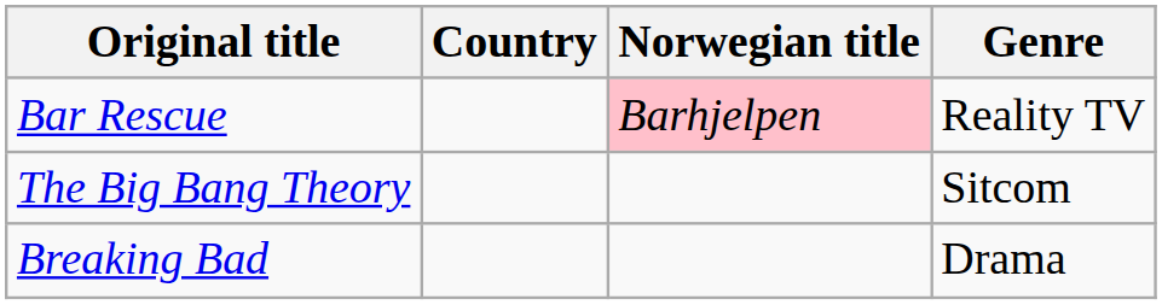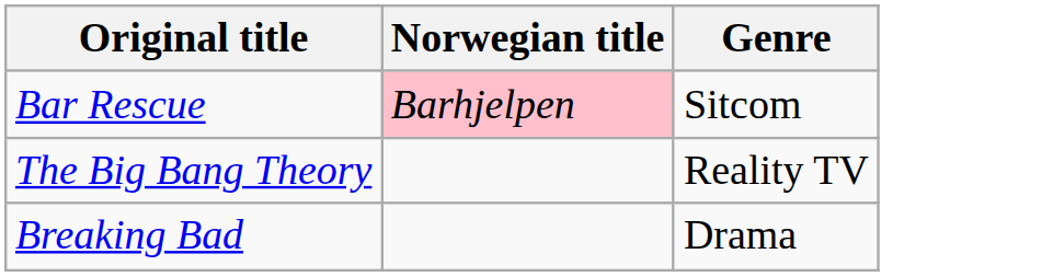- column: Country
Bar Rescue | Genre: Reality TV -> Sitcom
The Big Bang Theory | Genre: Sitcom -> Reality TV
